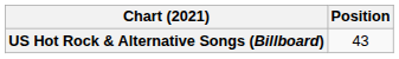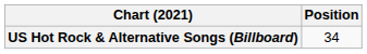US Hot Rock & Alternative Songs (Billboard) | Position: 43 -> 34
